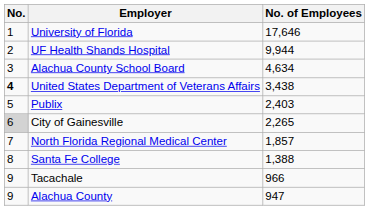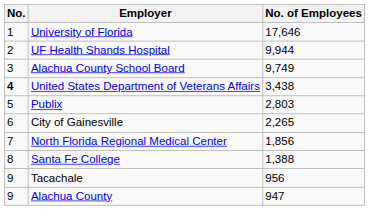Alachua County School Board | No. of Employees: 4,634 -> 9,749
Publix | No. of Employees: 2,403 -> 2,803
City of Gainesville | No.: lightgrey background -> no background
North Florida Regional Medical Center | No. of Employees: 1,857 -> 1,856
Tacachale | No. of Employees: 966 -> 956
